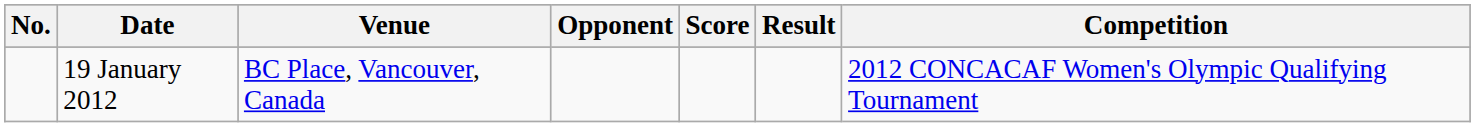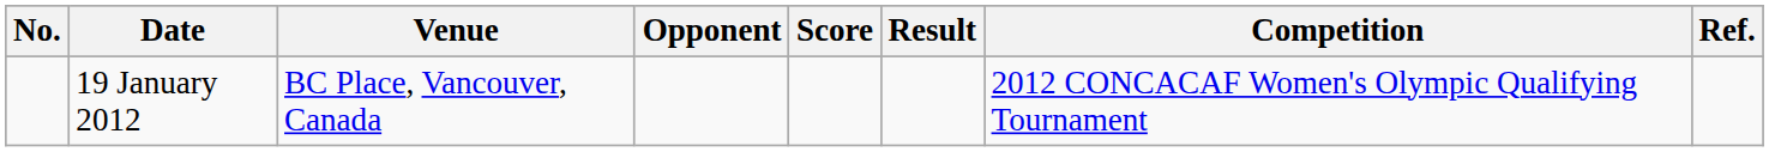+ column: Ref.
